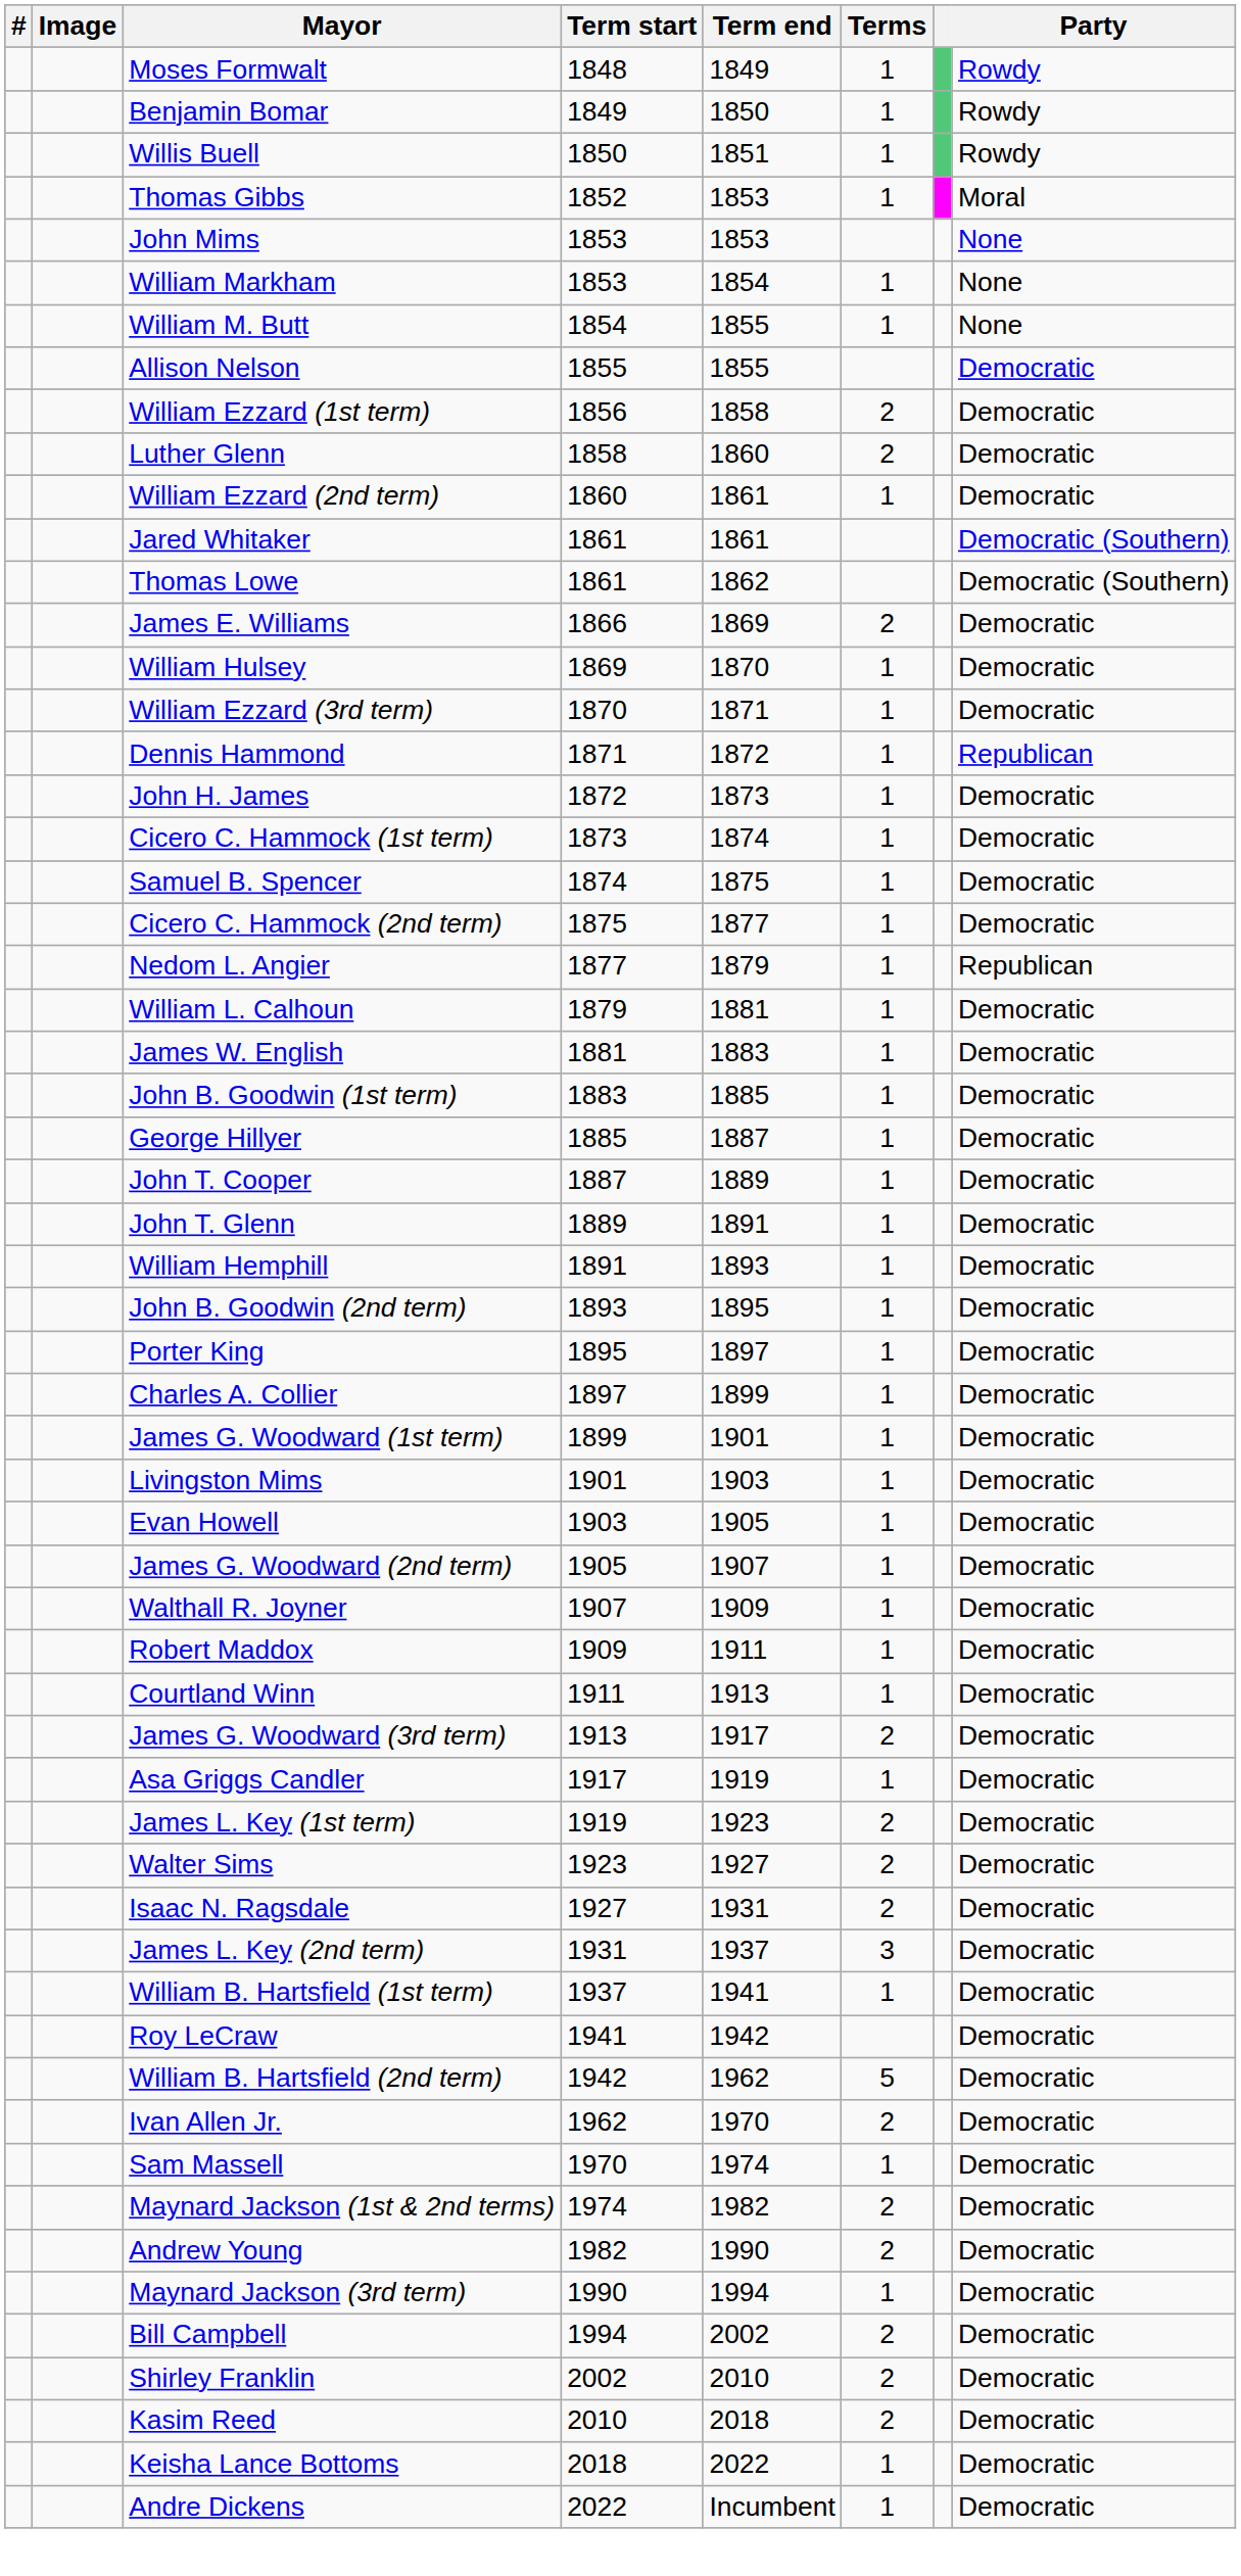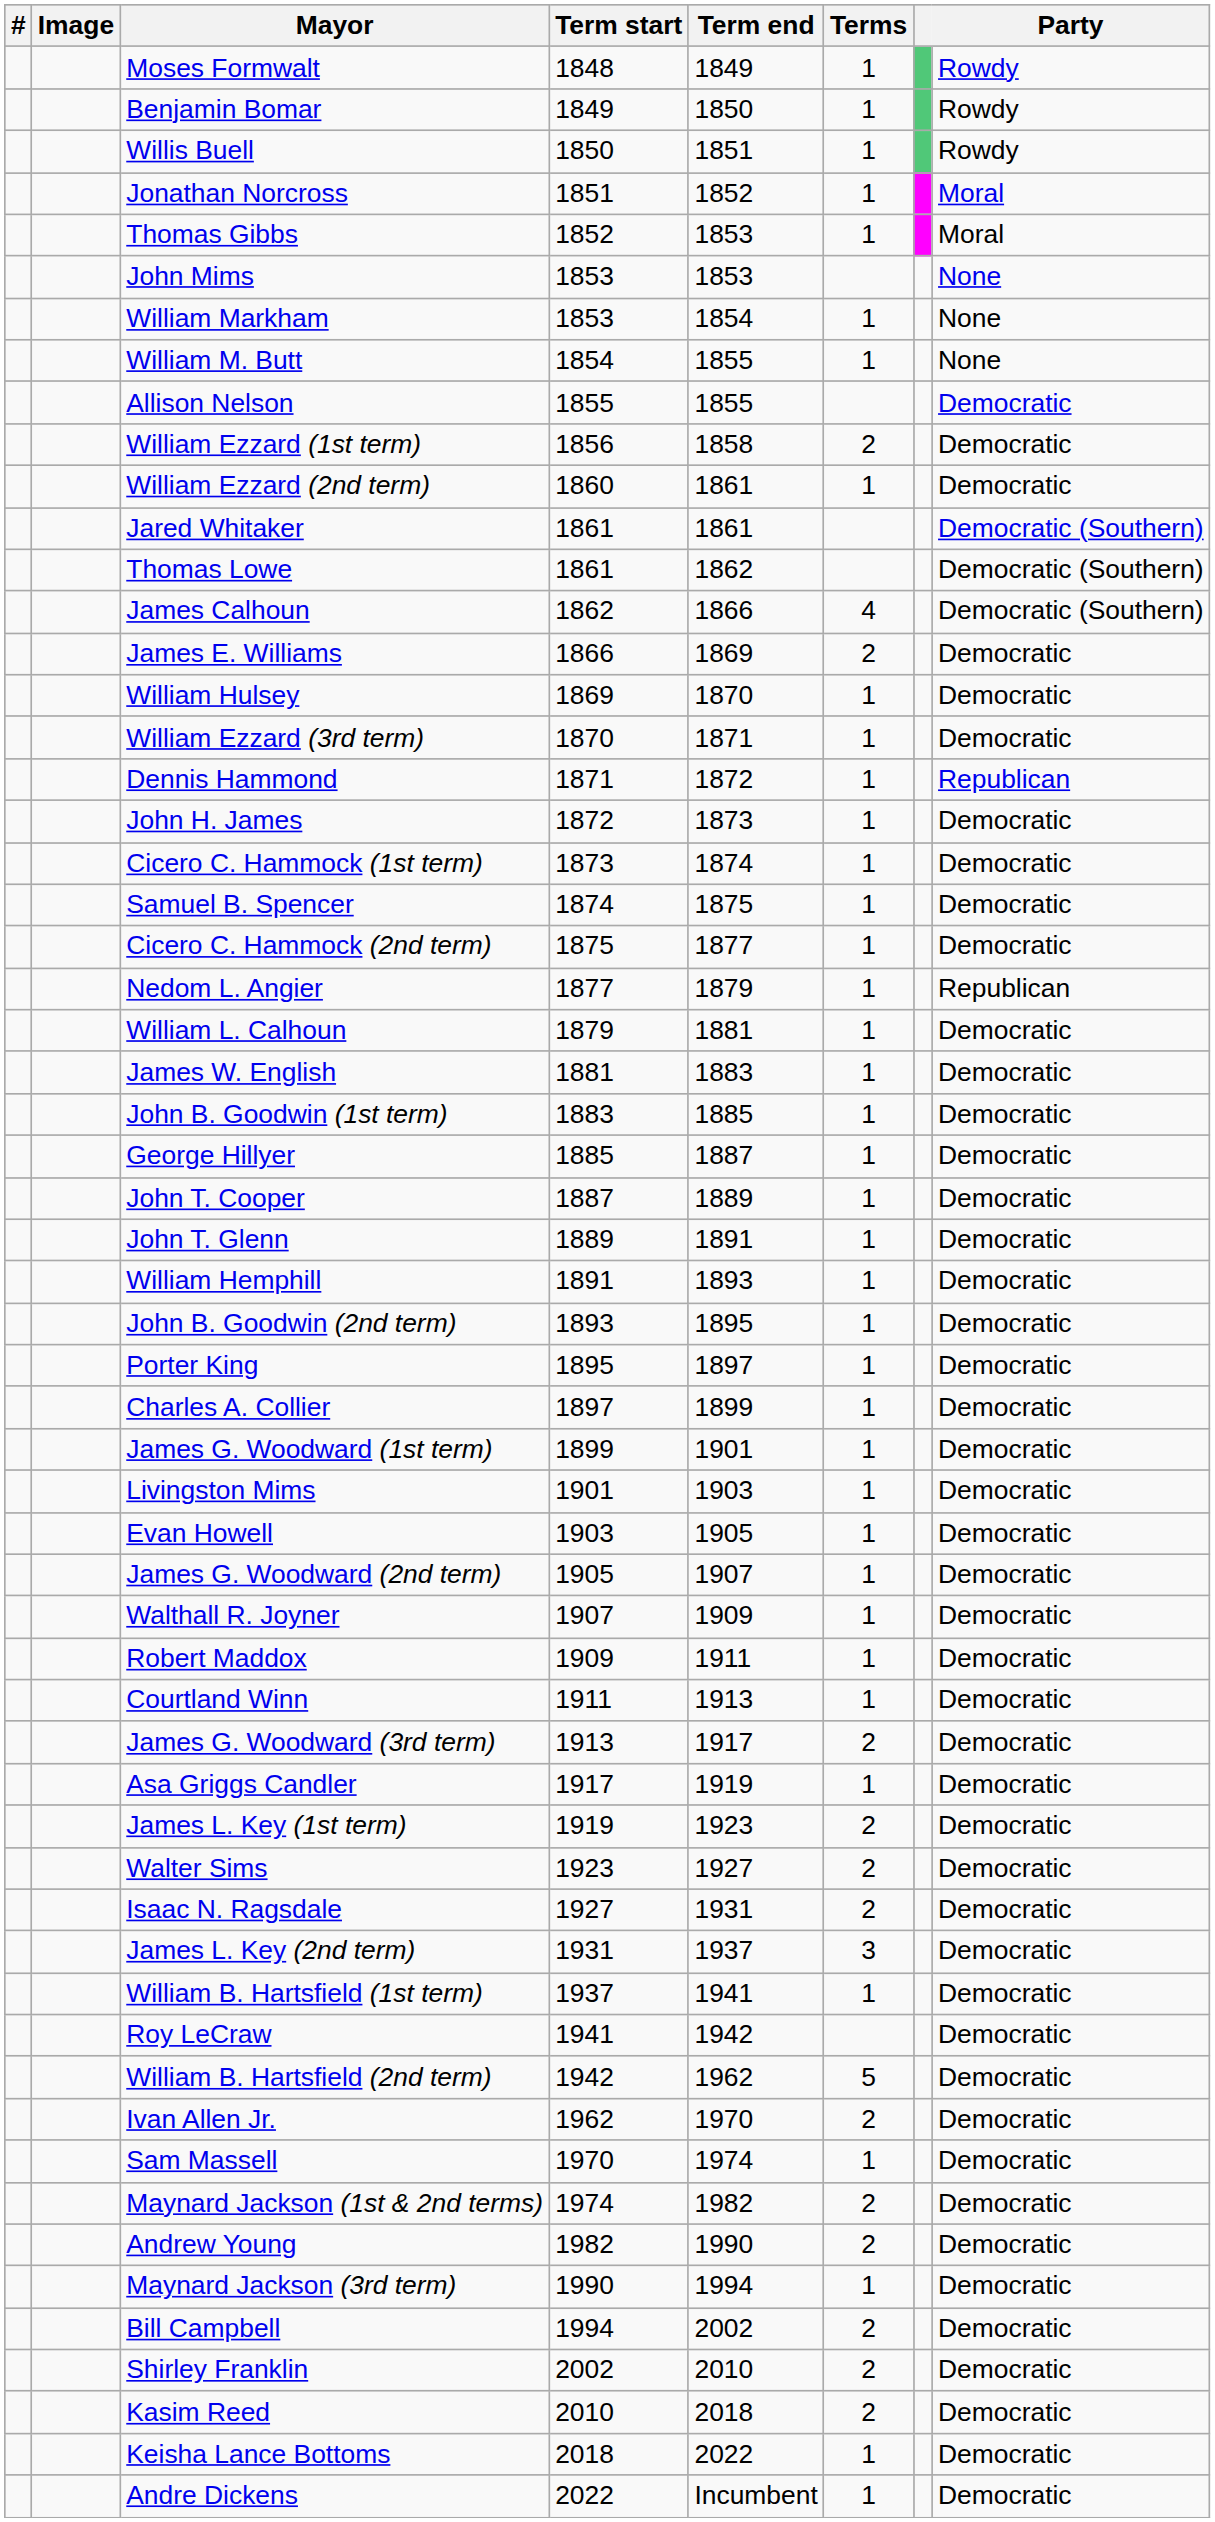+ row: Jonathan Norcross | 1851 | 1852 | 1 | Moral
- row: Luther Glenn | 1858 | 1860 | 2 | Democratic
+ row: James Calhoun | 1862 | 1866 | 4 | Democratic (Southern)
